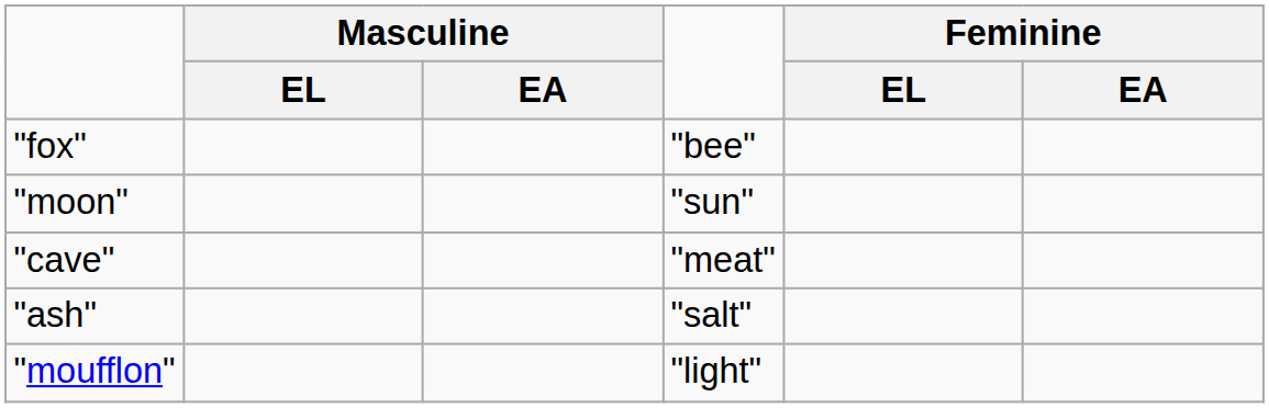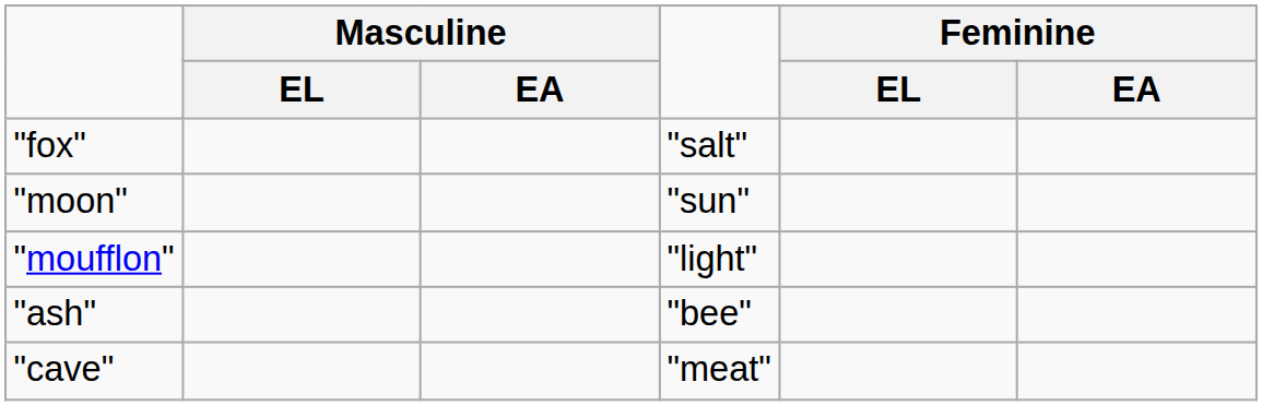"fox" | column 4: "bee" -> "salt"
rows swapped: "cave" <-> "moufflon"
"ash" | column 4: "salt" -> "bee"
